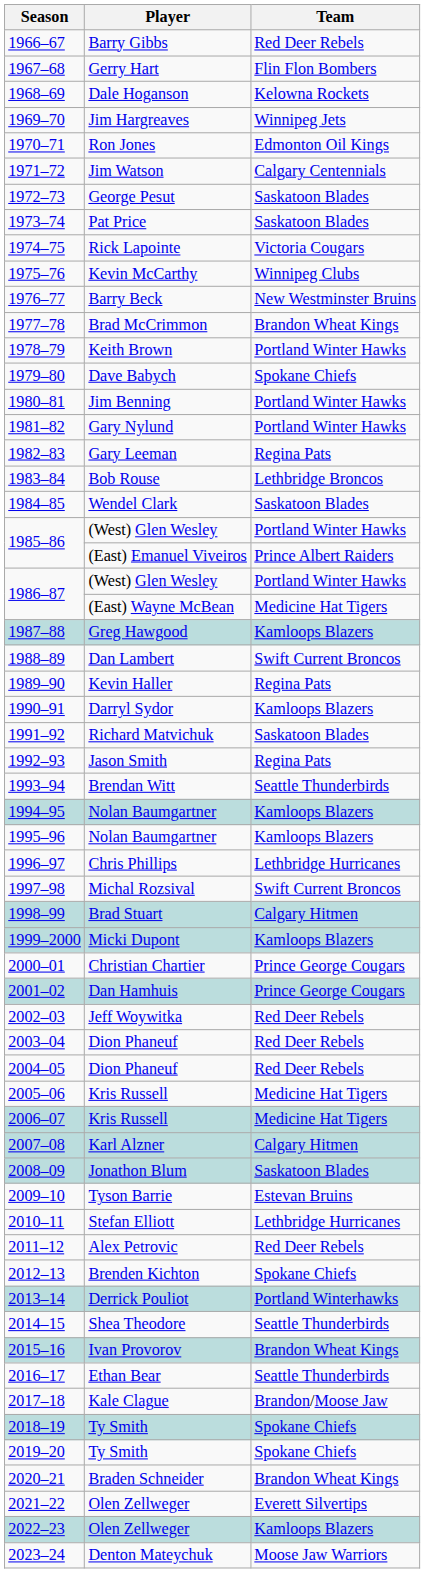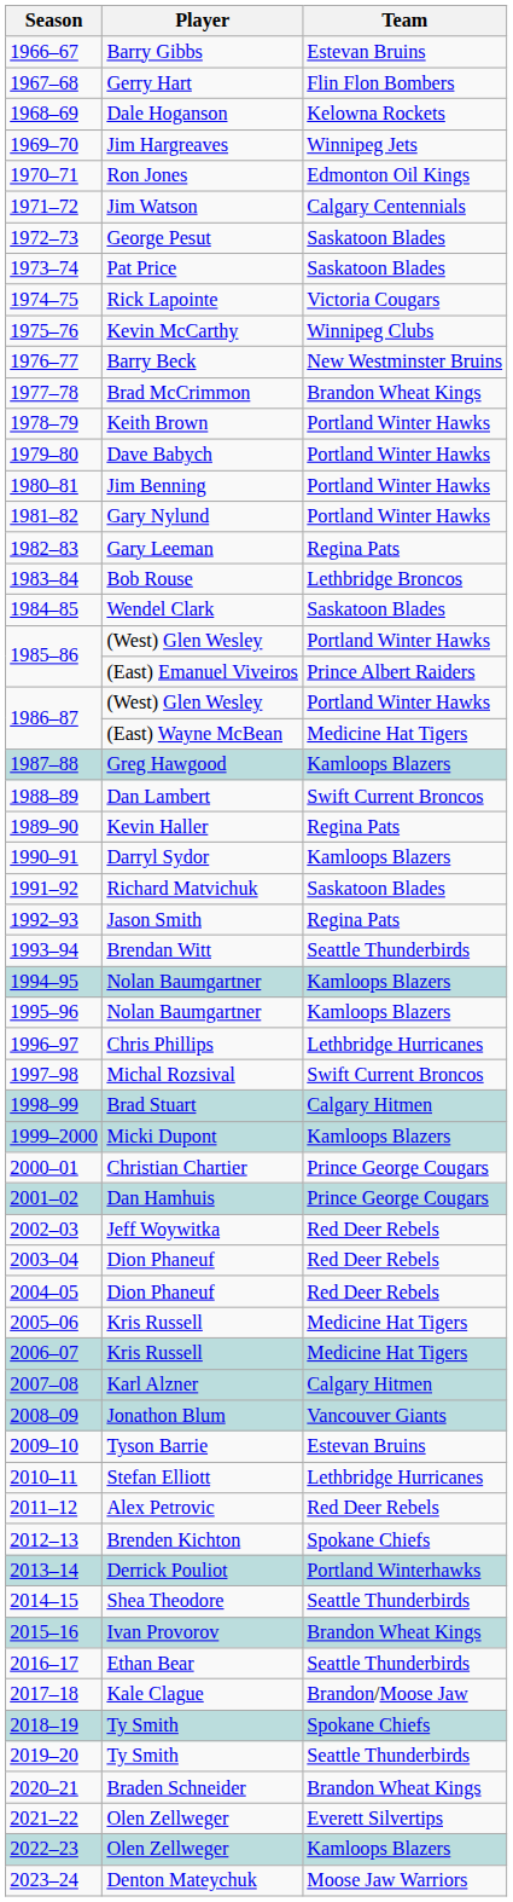Barry Gibbs | Team: Red Deer Rebels -> Estevan Bruins
Dave Babych | Team: Spokane Chiefs -> Portland Winter Hawks
Jonathon Blum | Team: Saskatoon Blades -> Vancouver Giants
2019–20 / Ty Smith | Team: Spokane Chiefs -> Seattle Thunderbirds
